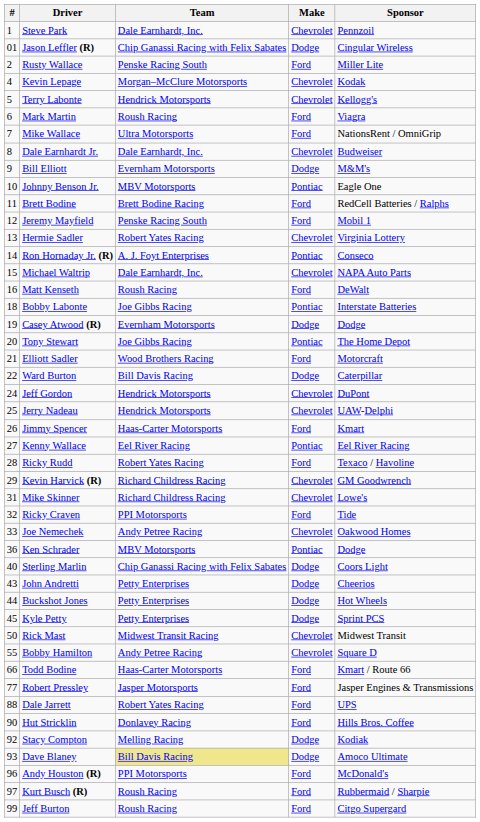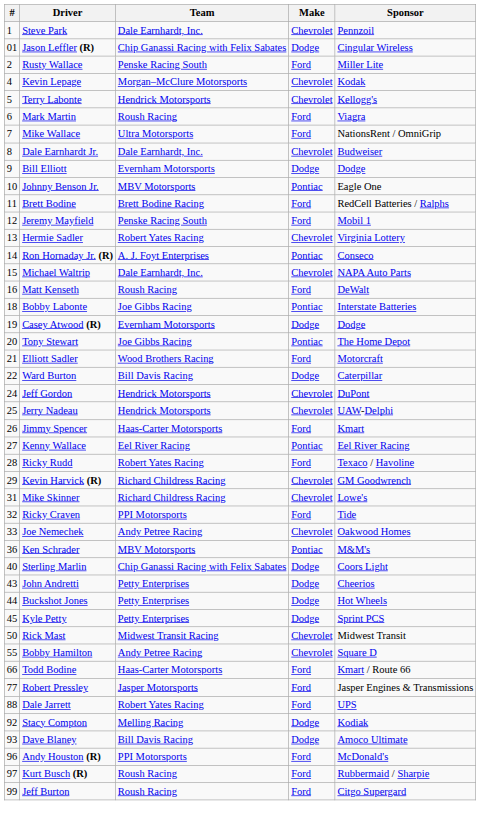Bill Elliott | Sponsor: M&M's -> Dodge
Ken Schrader | Sponsor: Dodge -> M&M's
- row: 90 | Hut Stricklin | Donlavey Racing | Ford | Hills Bros. Coffee
Dave Blaney | Team: khaki background -> no background
